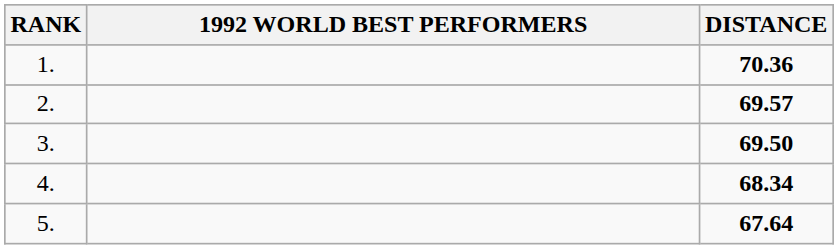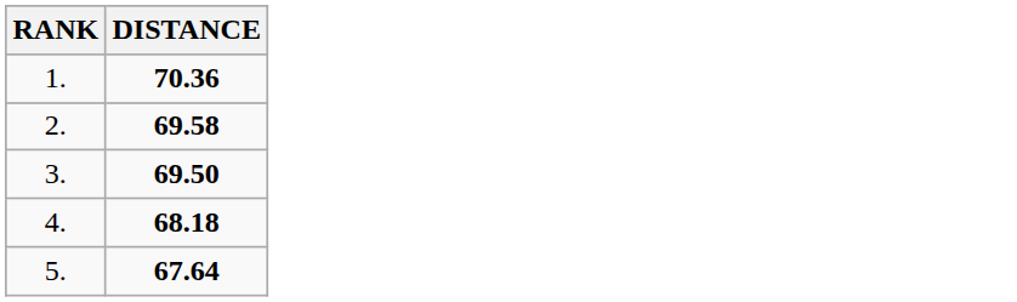- column: 1992 WORLD BEST PERFORMERS
2. | DISTANCE: 69.57 -> 69.58
4. | DISTANCE: 68.34 -> 68.18
